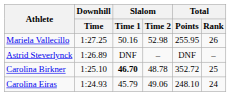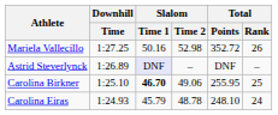Mariela Vallecillo | Total / Points: 255.95 -> 352.72
Astrid Steverlynck | Slalom / Time 1: no background -> lavender background
Carolina Birkner | Slalom / Time 2: 48.78 -> 49.06
Carolina Birkner | Total / Points: 352.72 -> 255.95
Carolina Eiras | Slalom / Time 2: 49.06 -> 48.78
